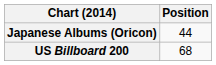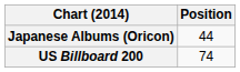US Billboard 200 | Position: 68 -> 74
